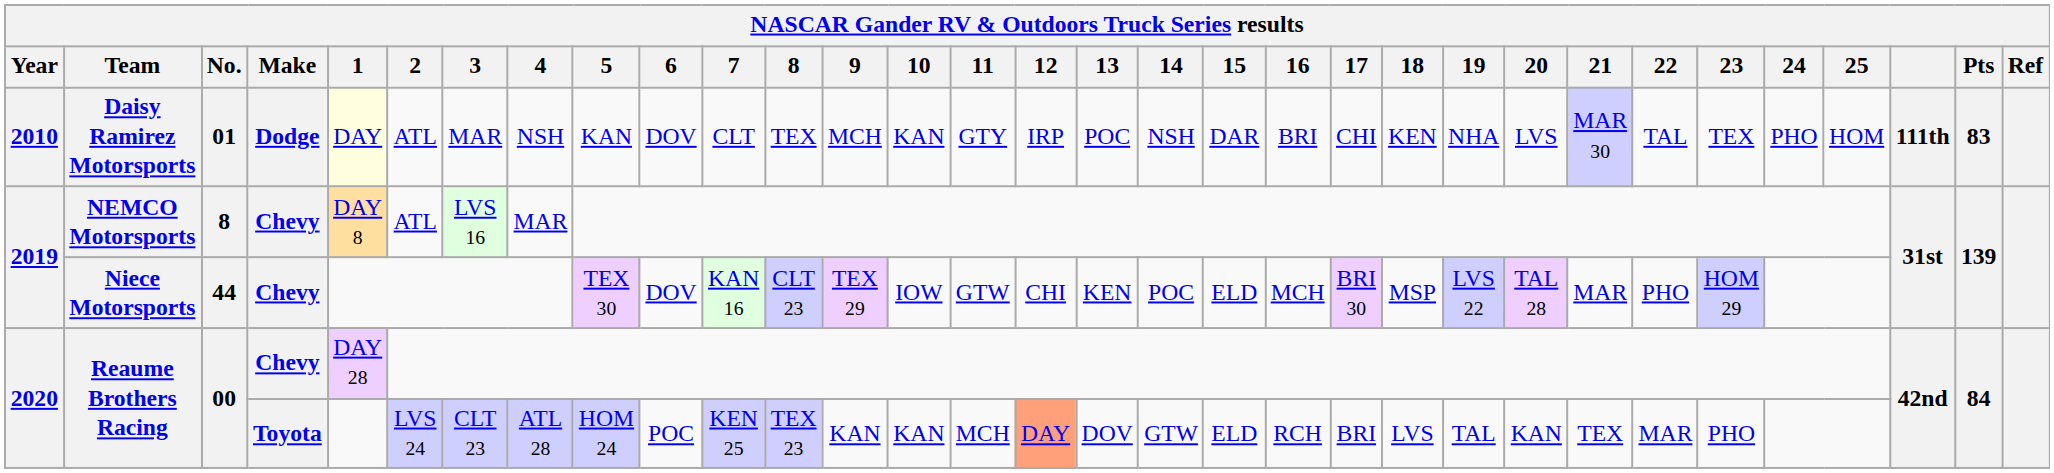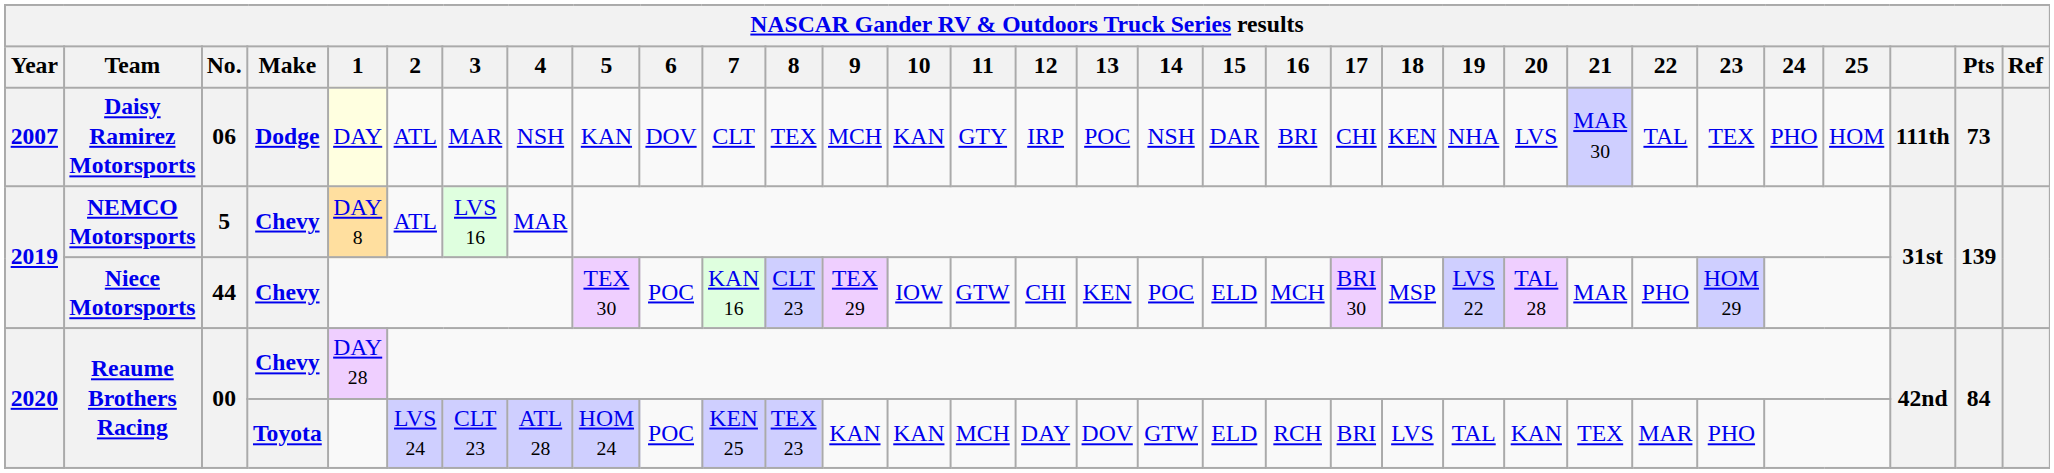Daisy Ramirez Motorsports | Year: 2010 -> 2007
Daisy Ramirez Motorsports | No.: 01 -> 06
Daisy Ramirez Motorsports | Pts: 83 -> 73
NEMCO Motorsports | No.: 8 -> 5
Niece Motorsports | 6: DOV -> POC
Reaume Brothers Racing / Toyota | 12: lightsalmon background -> no background
